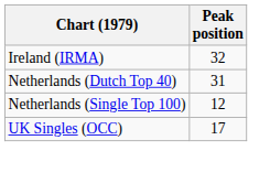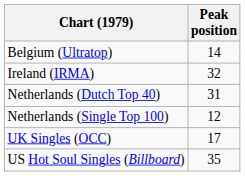+ row: Belgium (Ultratop) | 14
+ row: US Hot Soul Singles (Billboard) | 35
